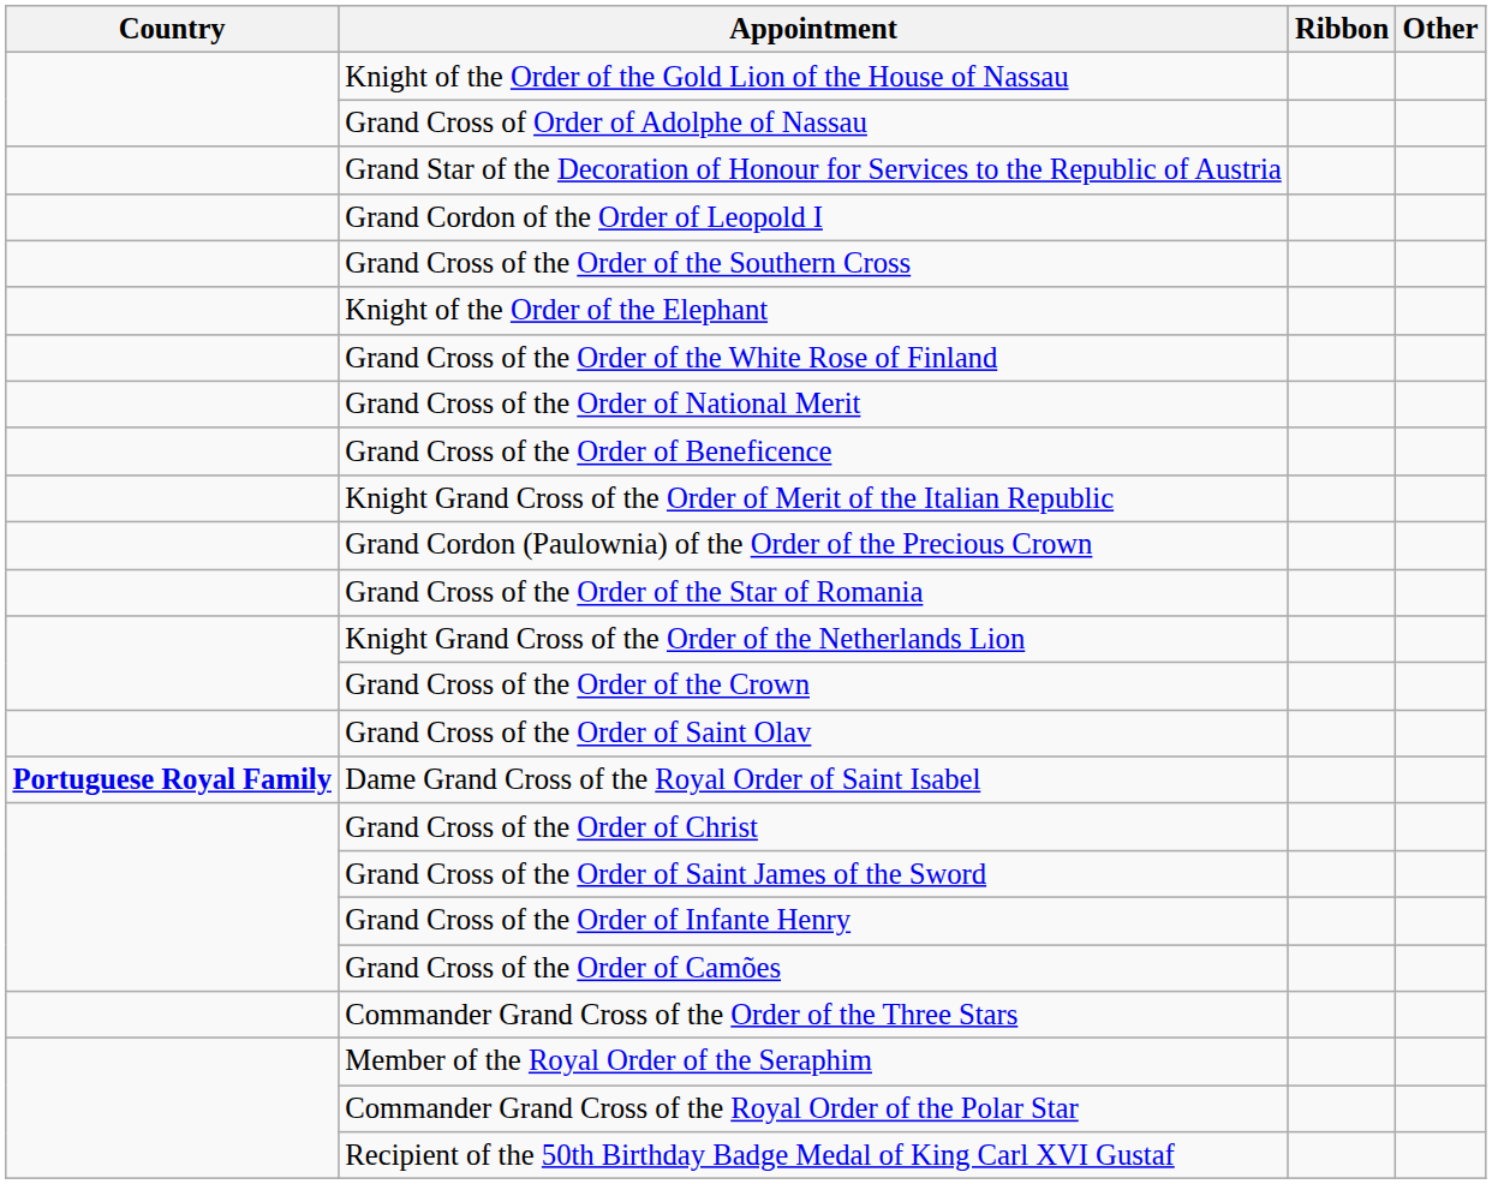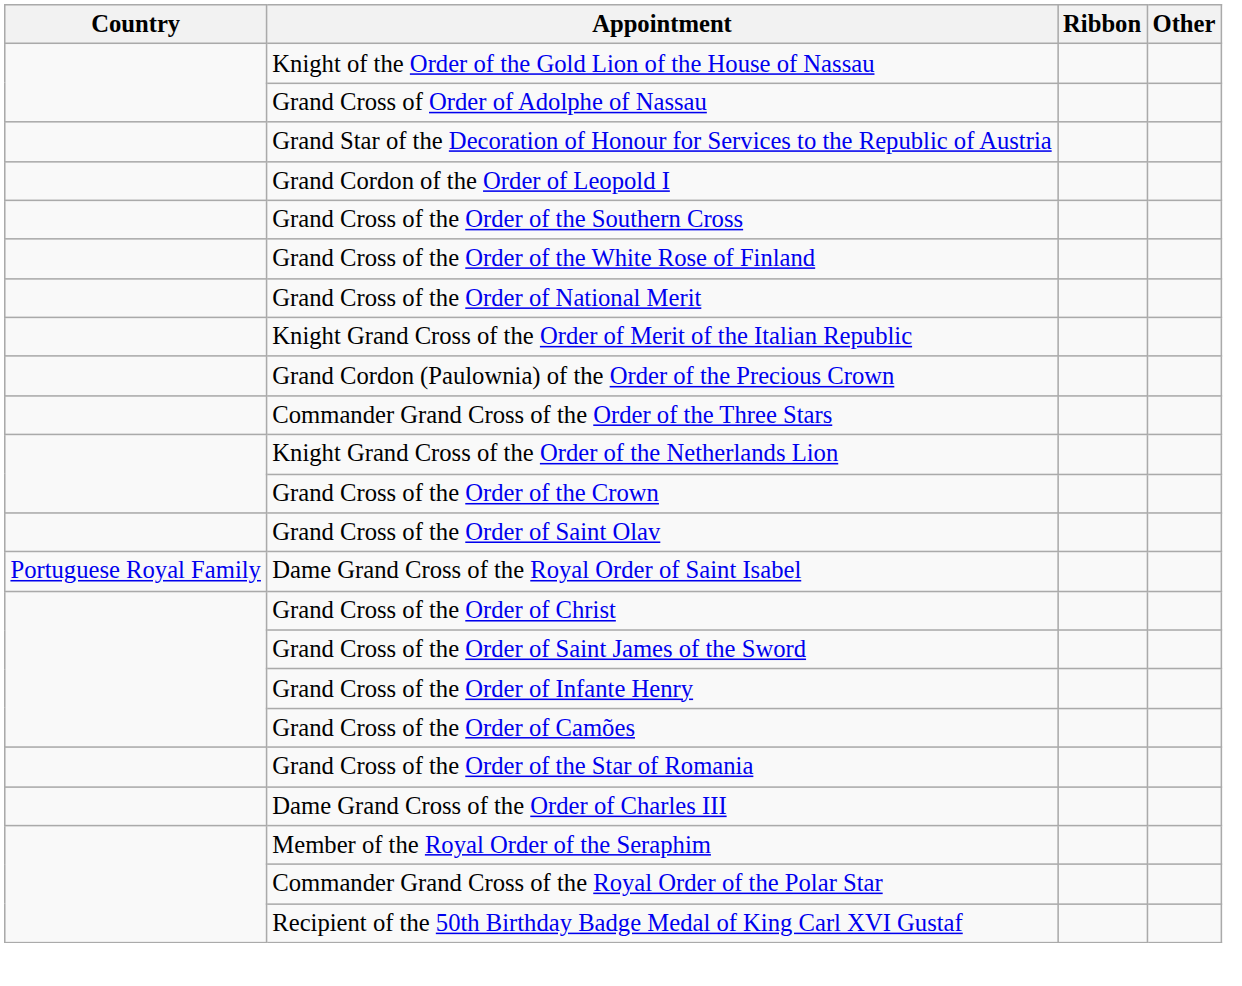- row: Knight of the Order of the Elephant
- row: Grand Cross of the Order of Beneficence
rows swapped: Commander Grand Cross of the Order of the Three Stars <-> Grand Cross of the Order of the Star of Romania
Dame Grand Cross of the Royal Order of Saint Isabel | Country: bold -> normal
+ row: Dame Grand Cross of the Order of Charles III
